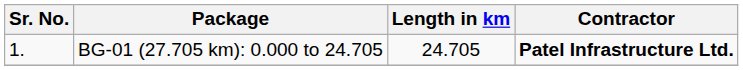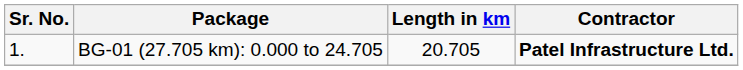BG-01 (27.705 km): 0.000 to 24.705 | Length in km: 24.705 -> 20.705
